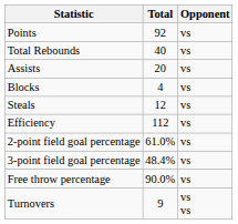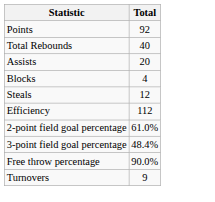- column: Opponent | vs | vs | vs | vs | vs | vs | vs | vs | vs | vs vs
